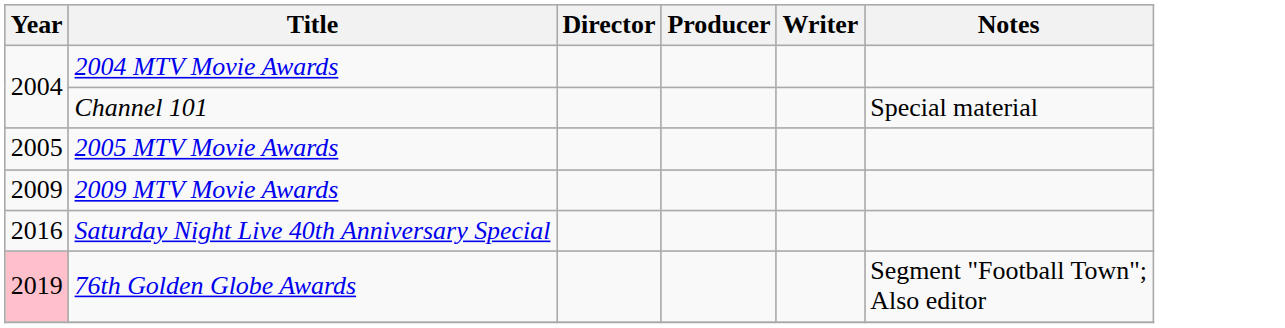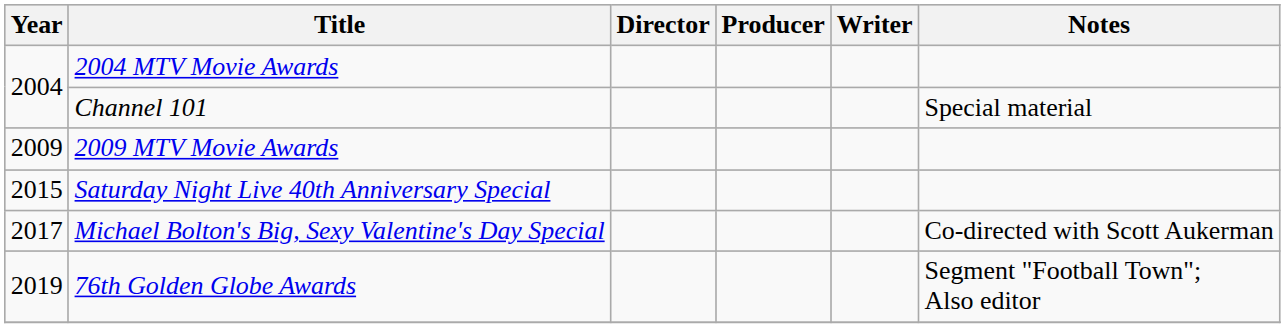- row: 2005 | 2005 MTV Movie Awards
Saturday Night Live 40th Anniversary Special | Year: 2016 -> 2015
+ row: 2017 | Michael Bolton's Big, Sexy Valentine's Day Special | Co-directed with Scott Aukerman
76th Golden Globe Awards | Year: pink background -> no background
